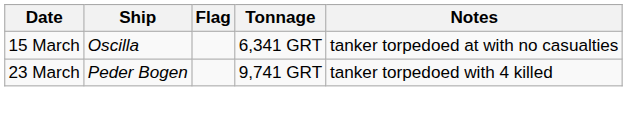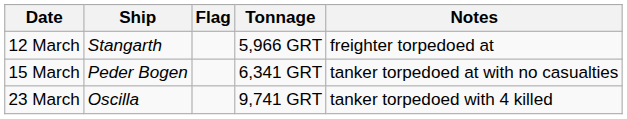+ row: 12 March | Stangarth | 5,966 GRT | freighter torpedoed at
15 March | Ship: Oscilla -> Peder Bogen
23 March | Ship: Peder Bogen -> Oscilla
